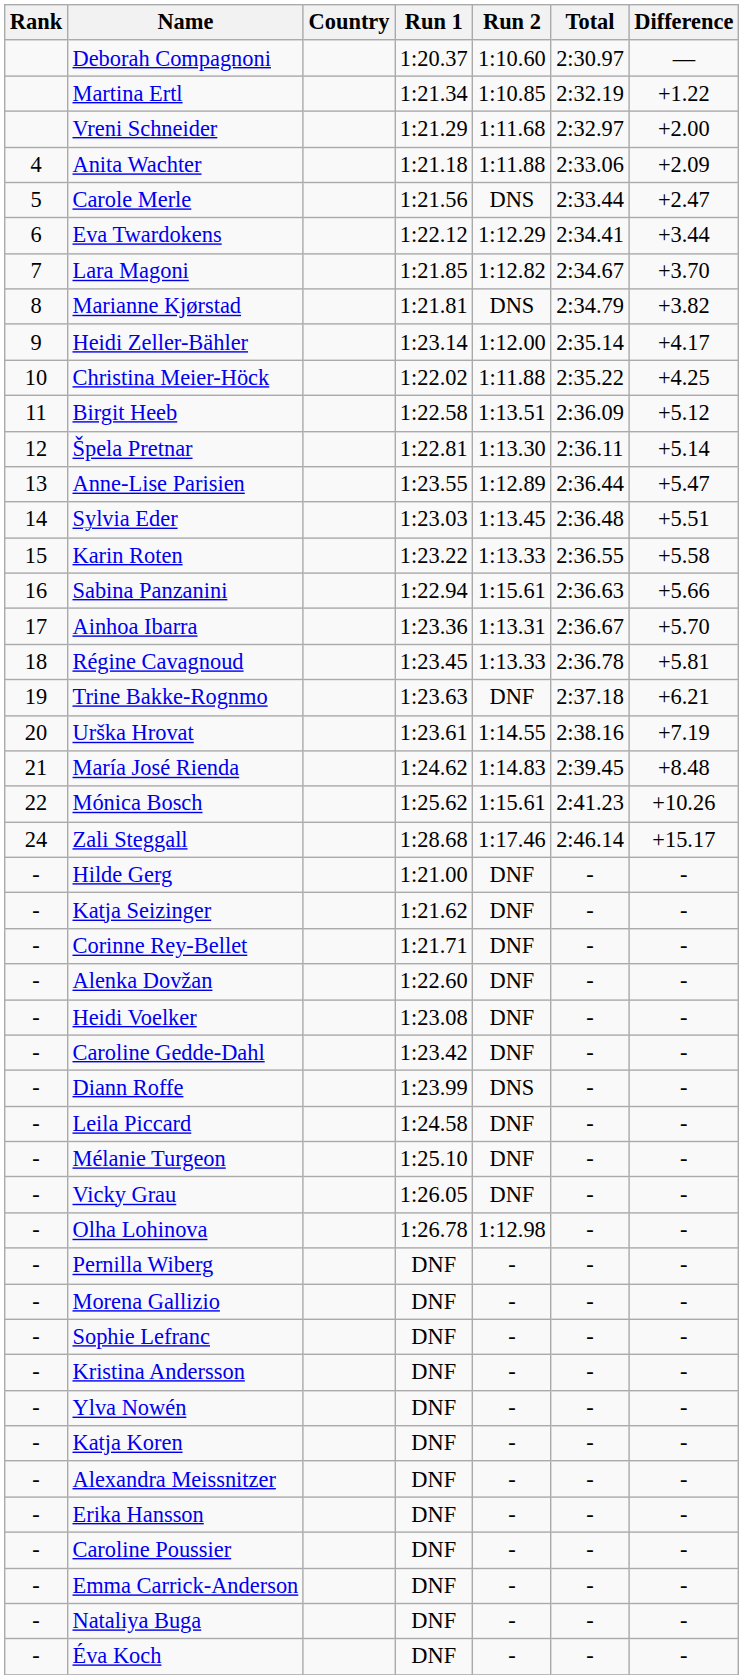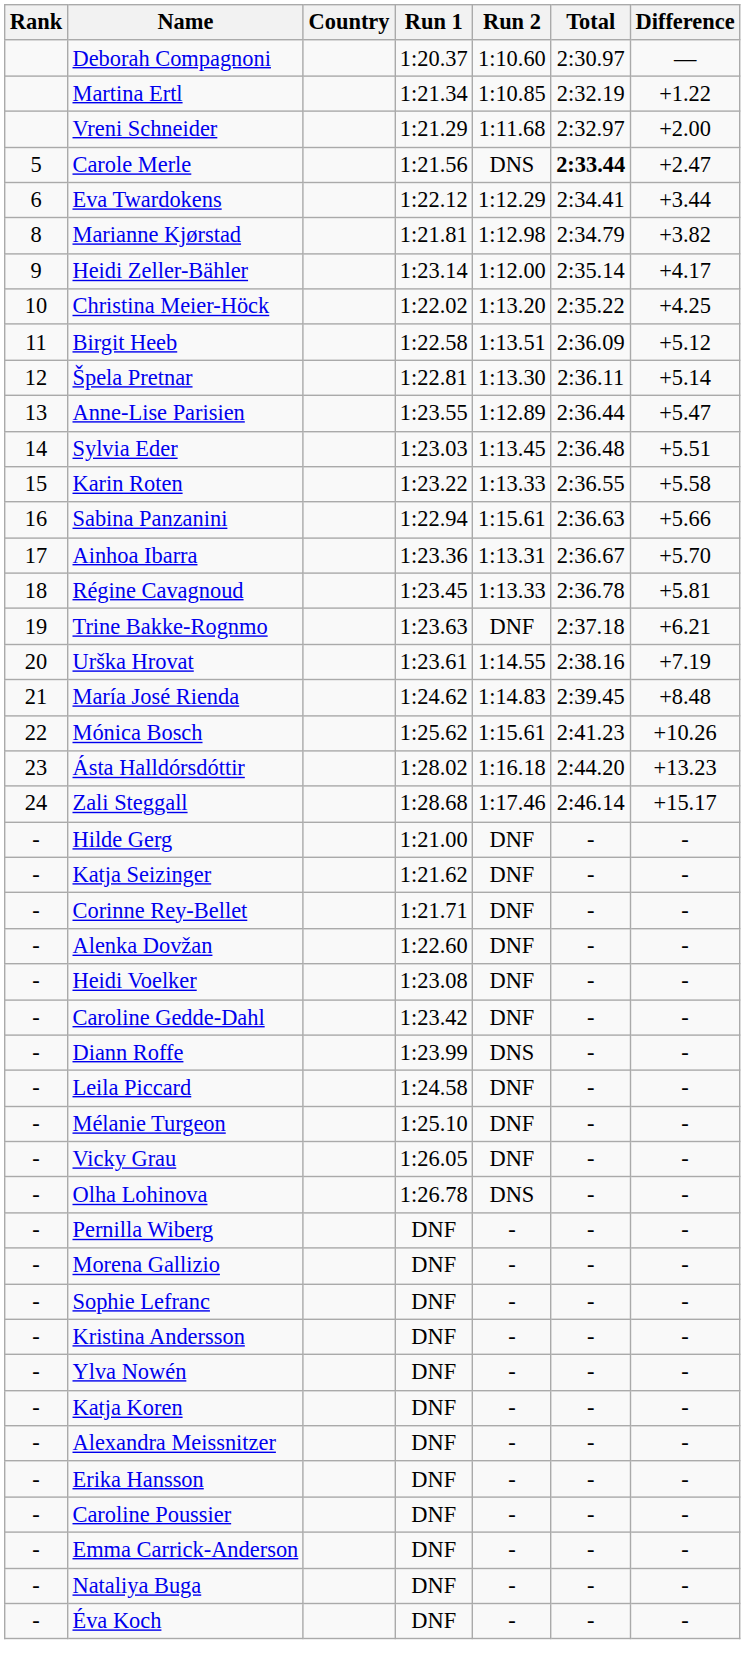- row: 4 | Anita Wachter | 1:21.18 | 1:11.88 | 2:33.06 | +2.09
Carole Merle | Total: normal -> bold
- row: 7 | Lara Magoni | 1:21.85 | 1:12.82 | 2:34.67 | +3.70
Marianne Kjørstad | Run 2: DNS -> 1:12.98
Christina Meier-Höck | Run 2: 1:11.88 -> 1:13.20
+ row: 23 | Ásta Halldórsdóttir | 1:28.02 | 1:16.18 | 2:44.20 | +13.23
Olha Lohinova | Run 2: 1:12.98 -> DNS
